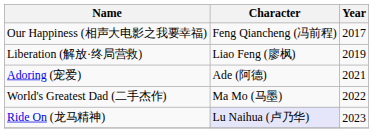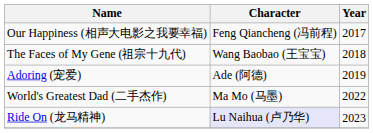+ row: The Faces of My Gene (祖宗十九代) | Wang Baobao (王宝宝) | 2018
- row: Liberation (解放·终局营救) | Liao Feng (廖枫) | 2019
Adoring (宠爱) | Year: 2021 -> 2019
